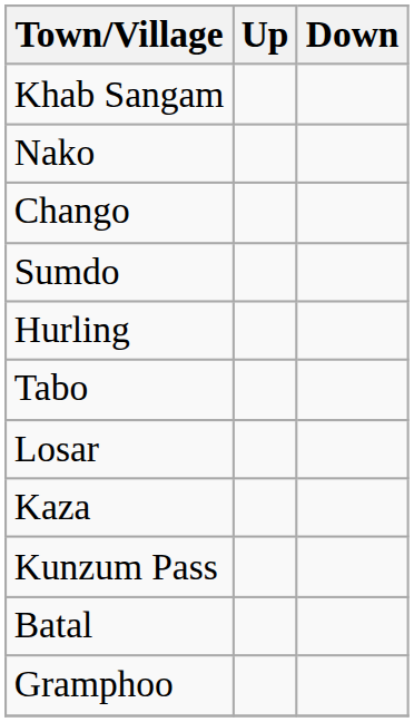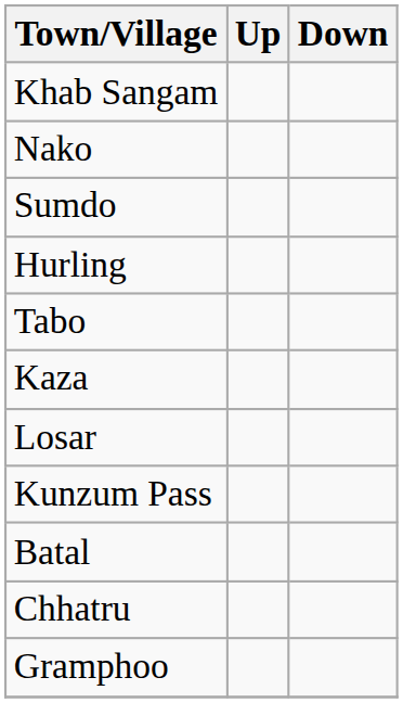- row: Chango
rows swapped: Kaza <-> Losar
+ row: Chhatru
